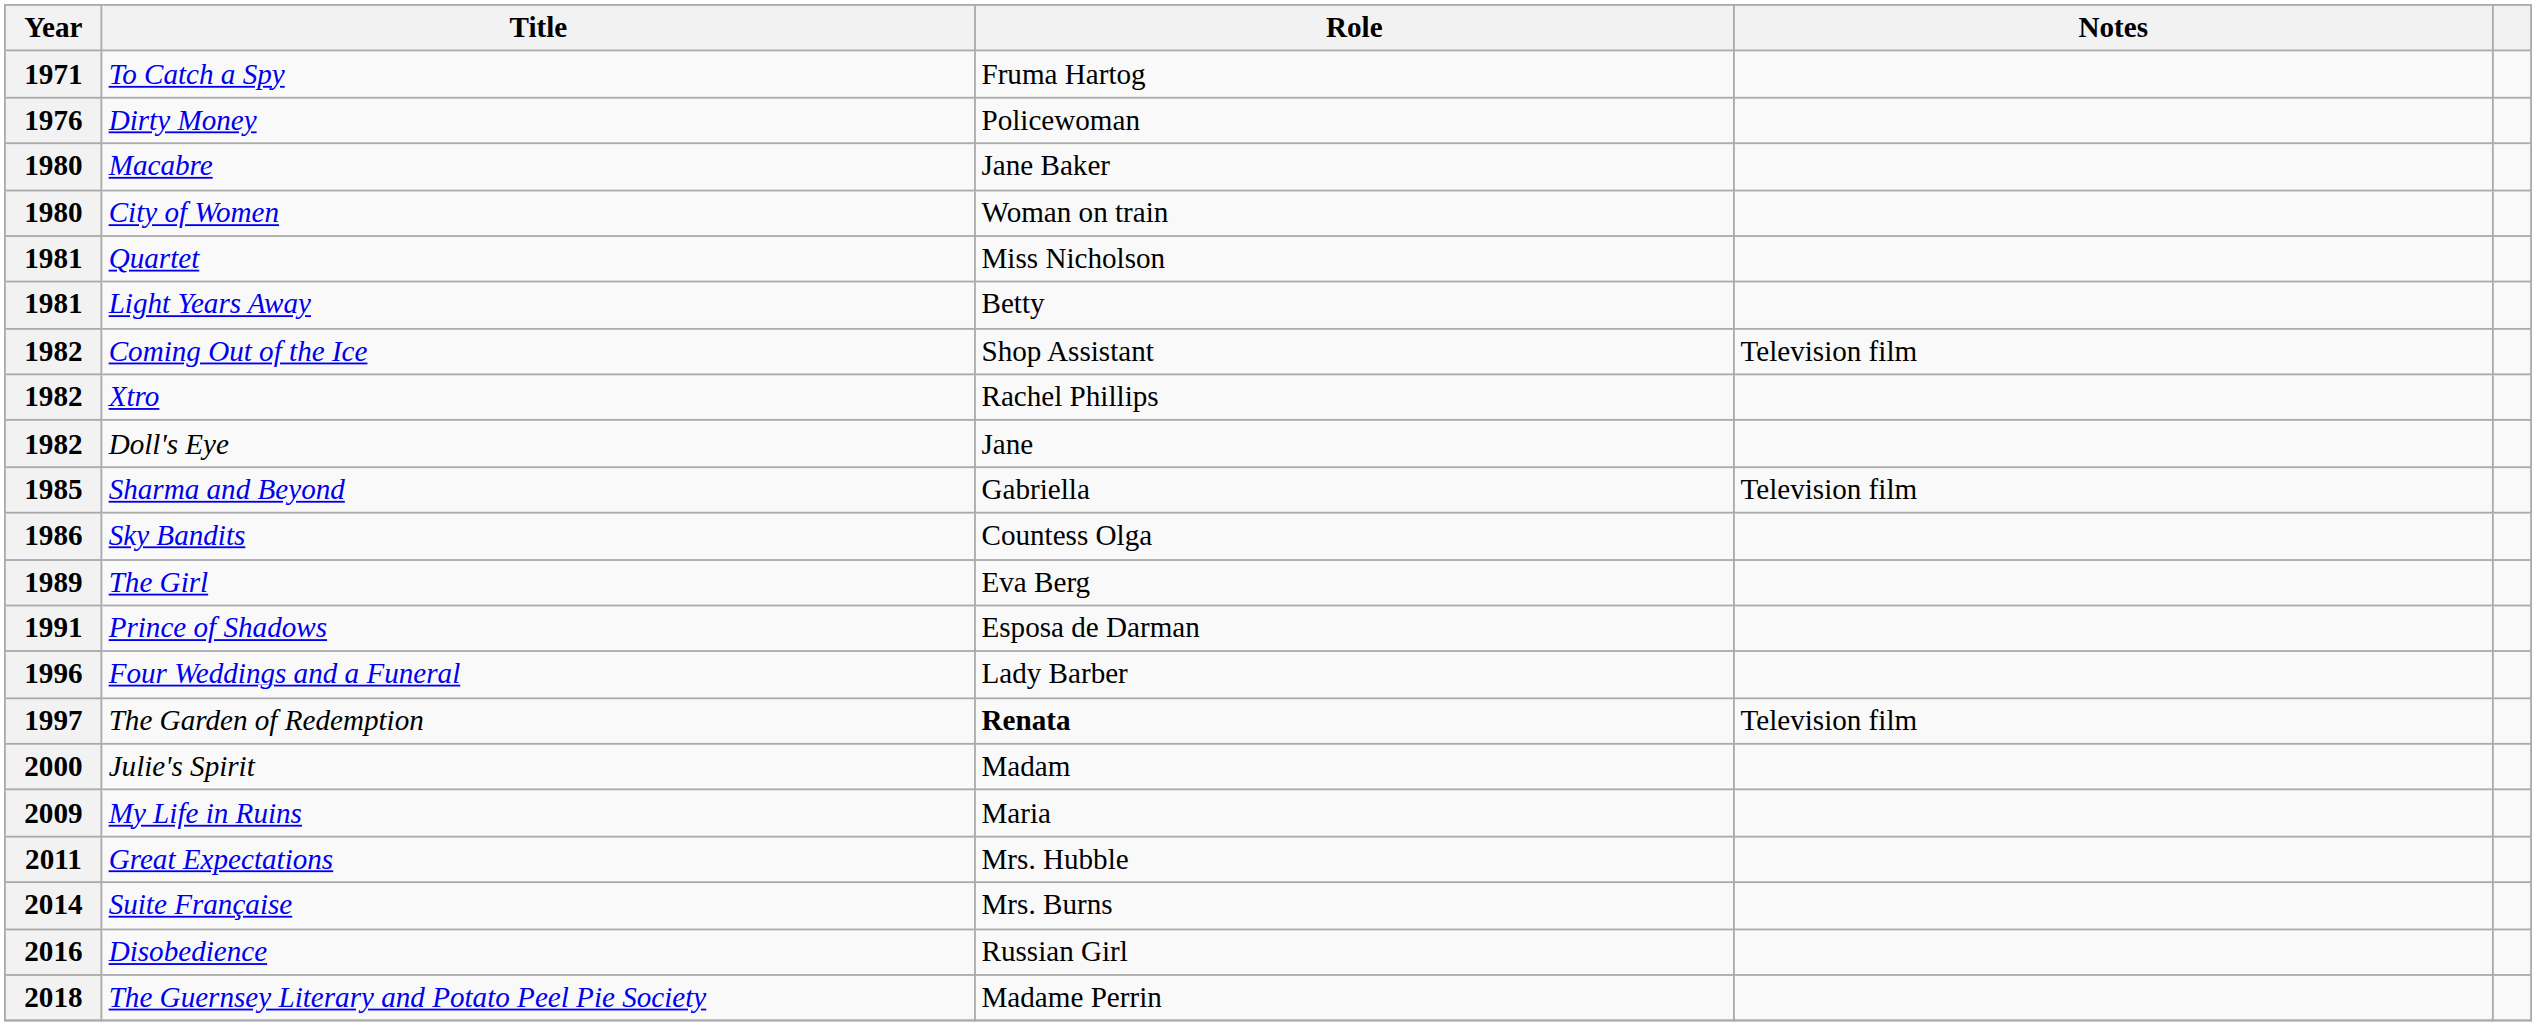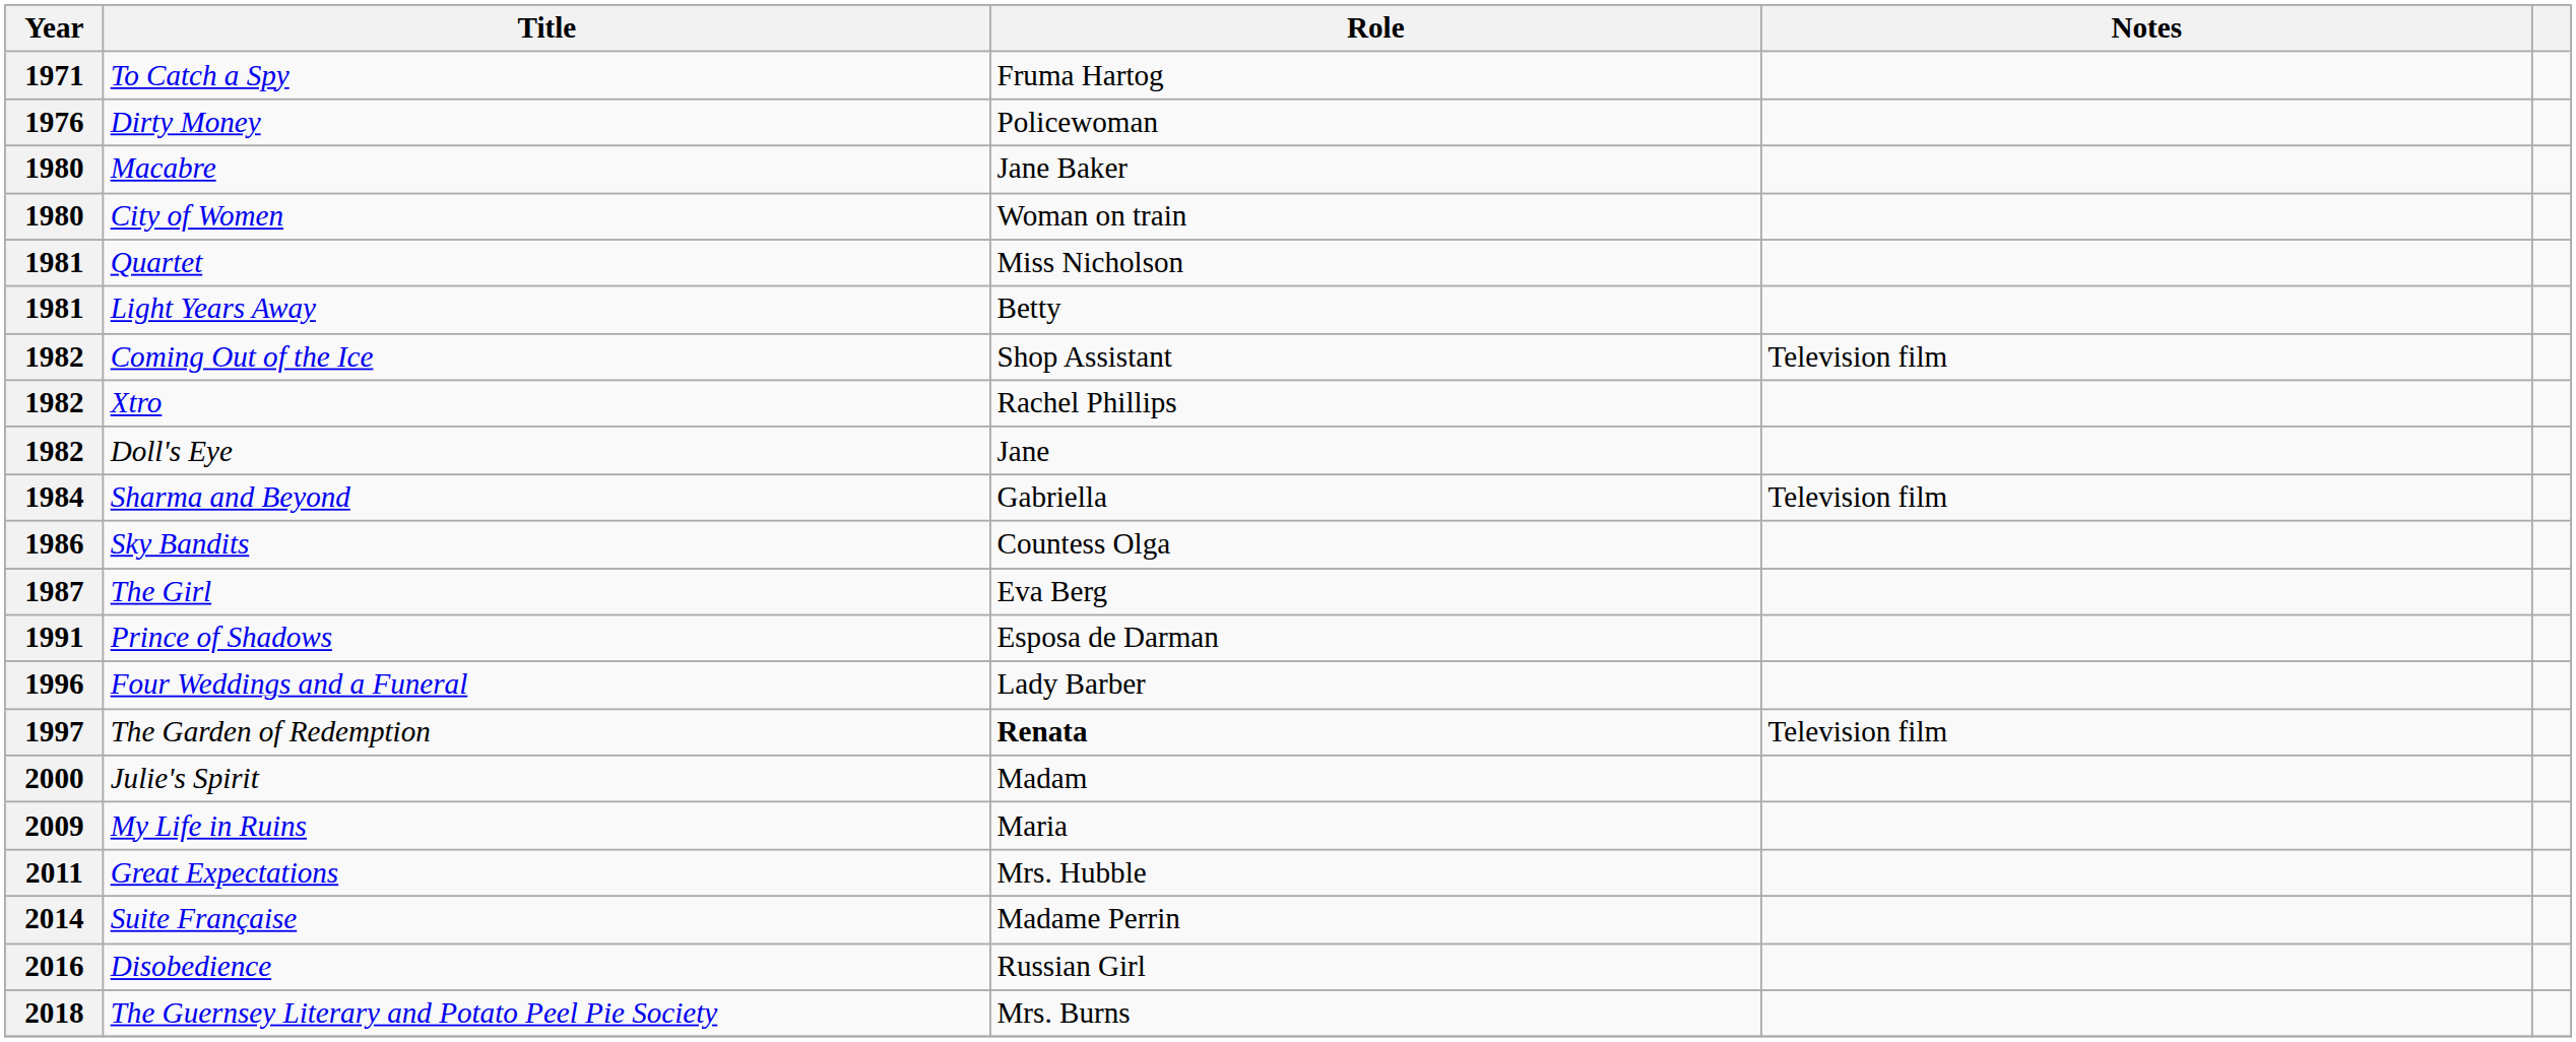Sharma and Beyond | Year: 1985 -> 1984
The Girl | Year: 1989 -> 1987
Suite Française | Role: Mrs. Burns -> Madame Perrin
The Guernsey Literary and Potato Peel Pie Society | Role: Madame Perrin -> Mrs. Burns
